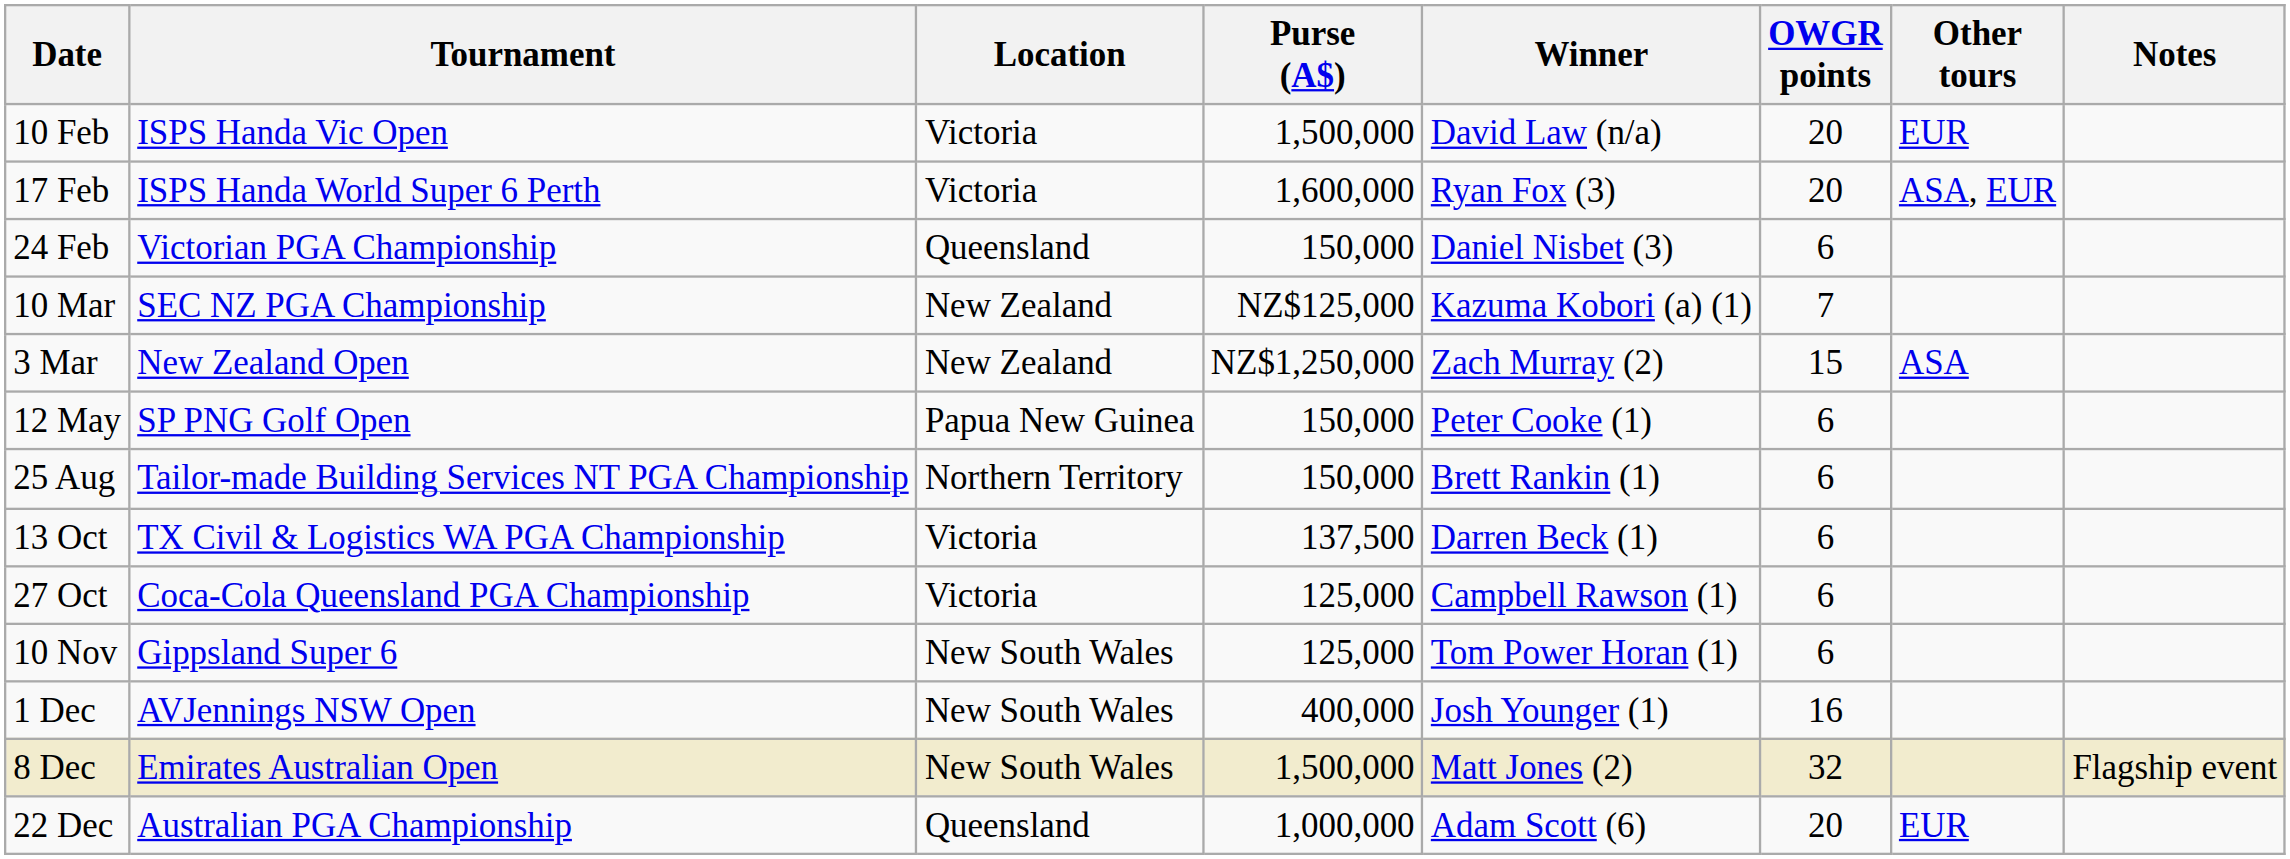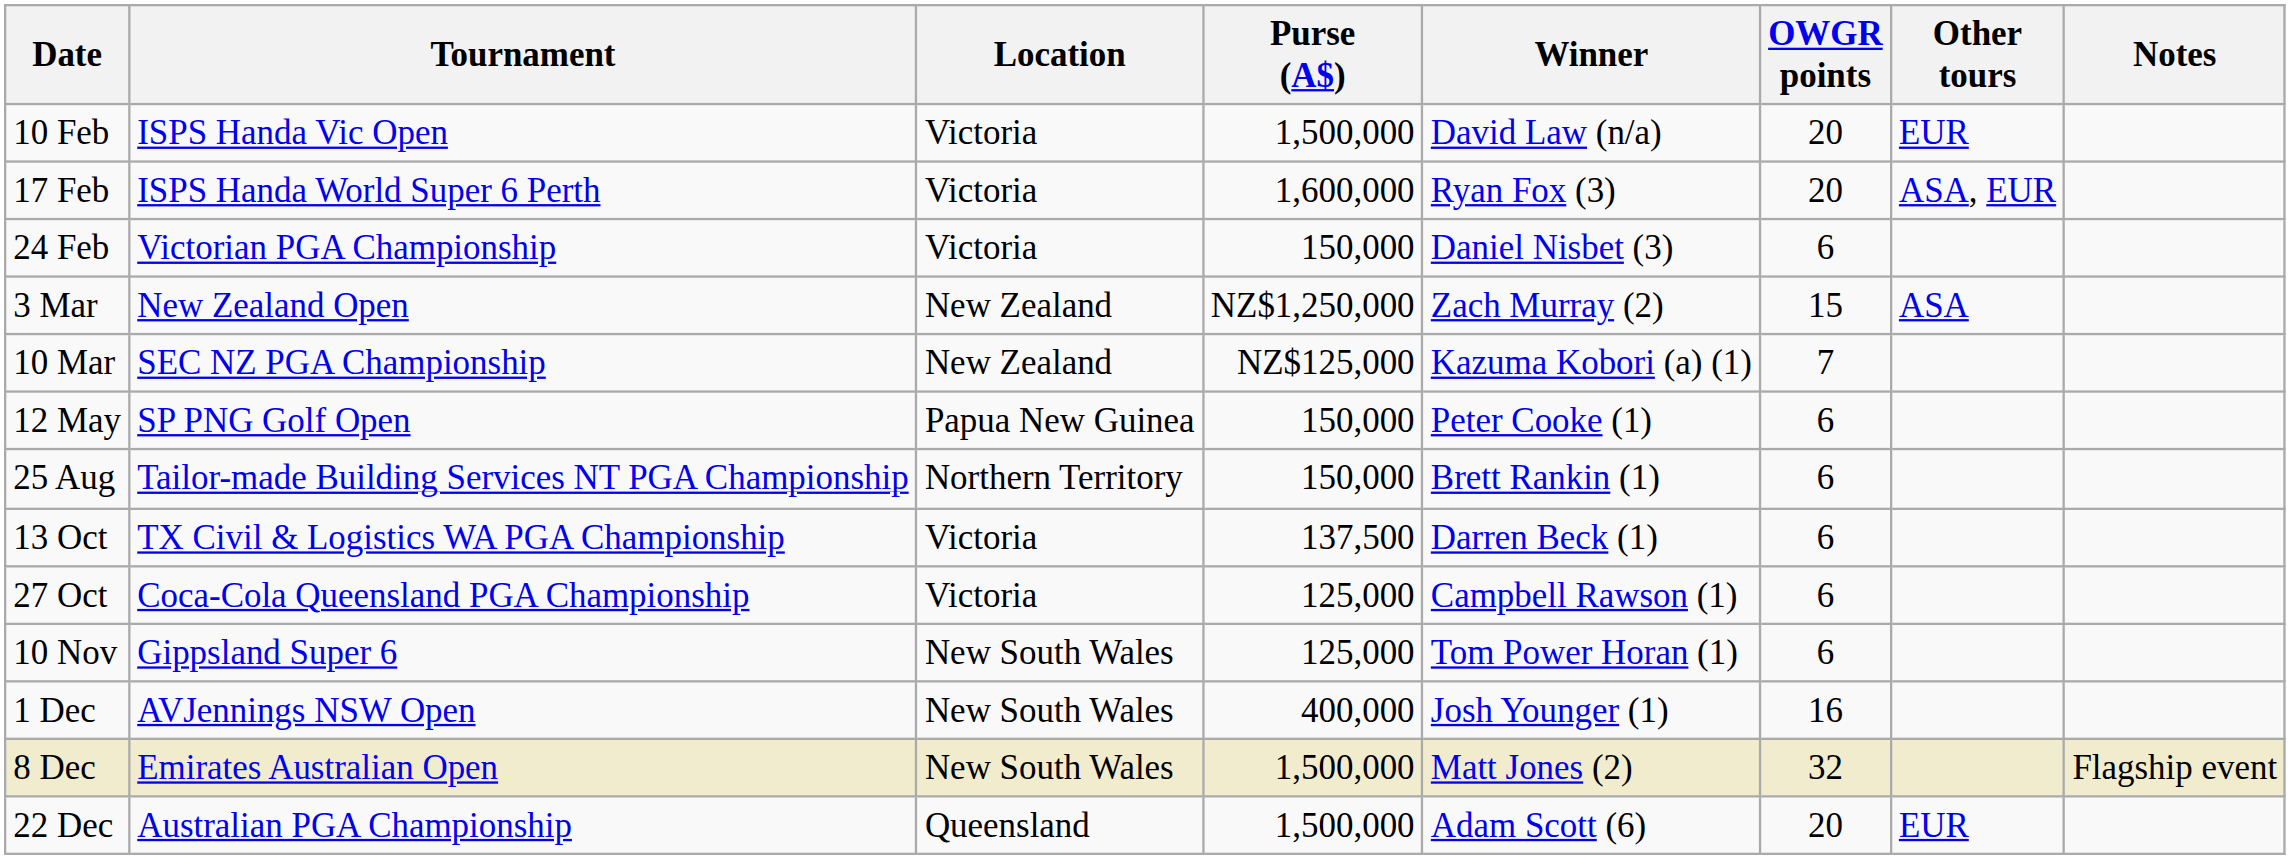24 Feb | Location: Queensland -> Victoria
rows swapped: 3 Mar <-> 10 Mar
22 Dec | Purse (A$): 1,000,000 -> 1,500,000
